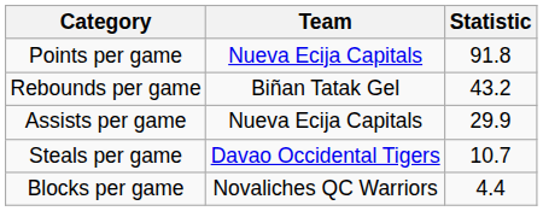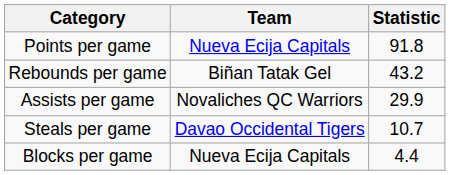Assists per game | Team: Nueva Ecija Capitals -> Novaliches QC Warriors
Blocks per game | Team: Novaliches QC Warriors -> Nueva Ecija Capitals
